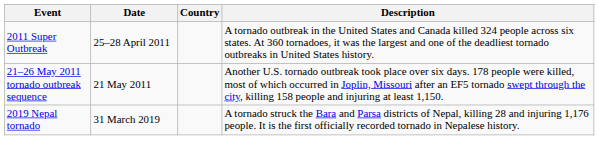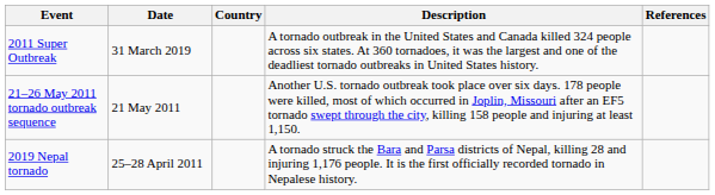+ column: References
2011 Super Outbreak | Date: 25–28 April 2011 -> 31 March 2019
2019 Nepal tornado | Date: 31 March 2019 -> 25–28 April 2011
